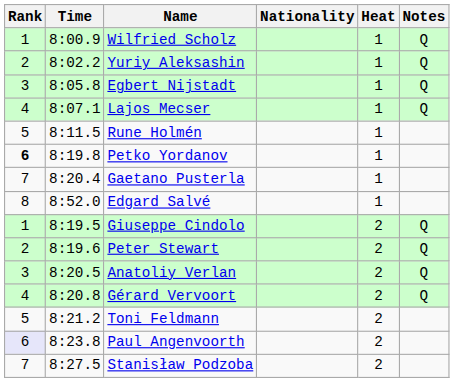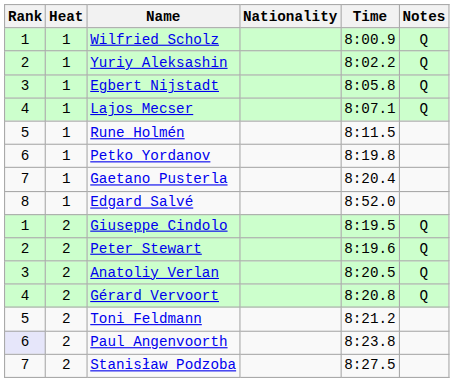columns swapped: Heat <-> Time
Petko Yordanov | Rank: bold -> normal
